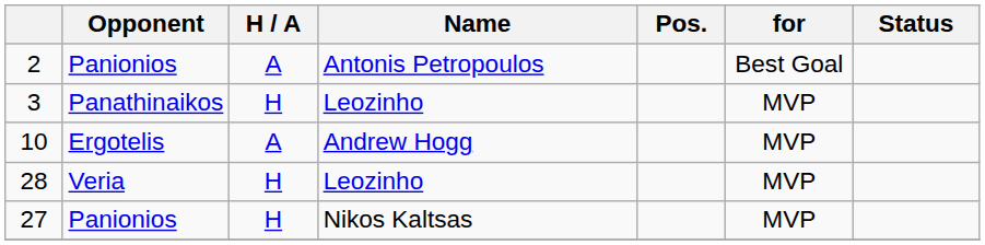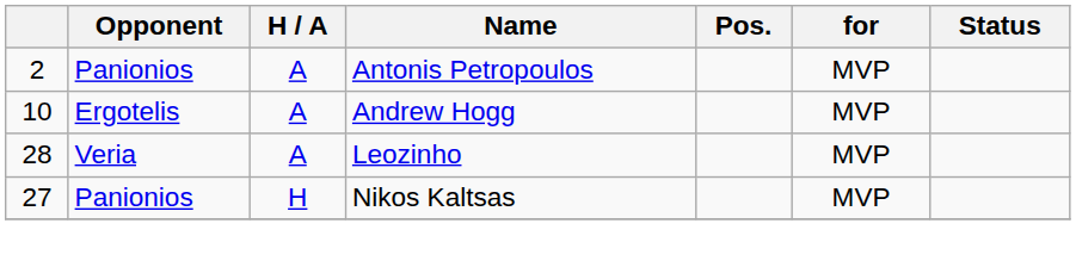2 | for: Best Goal -> MVP
- row: 3 | Panathinaikos | H | Leozinho | MVP
28 | H / A: H -> A
